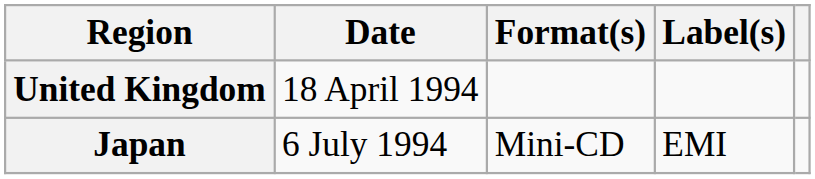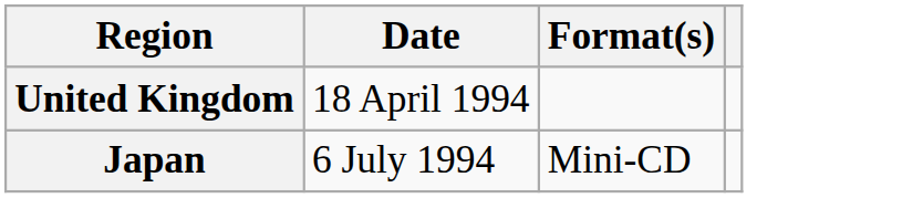- column: Label(s) | EMI
